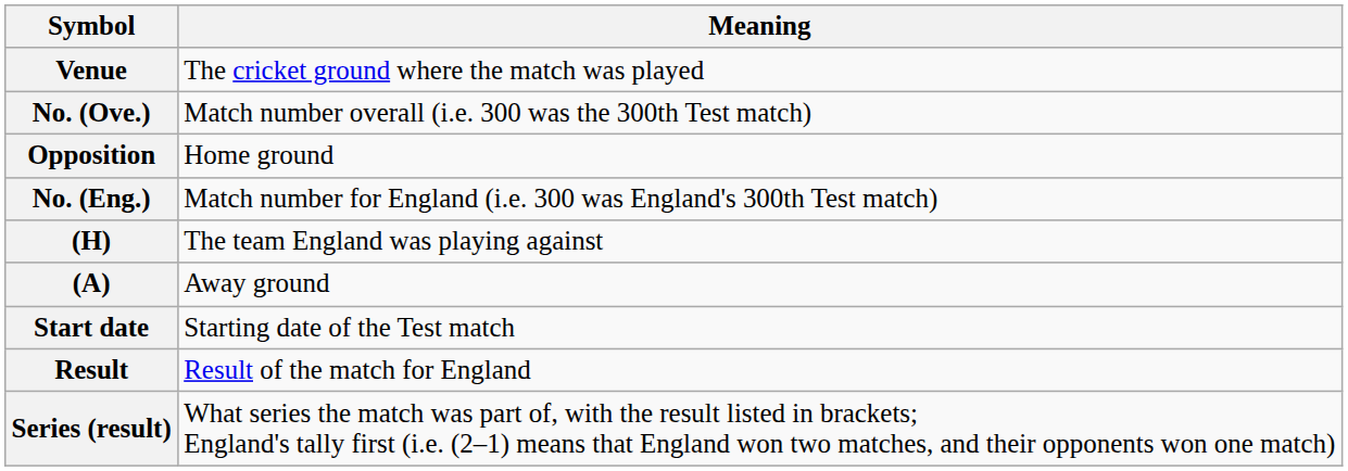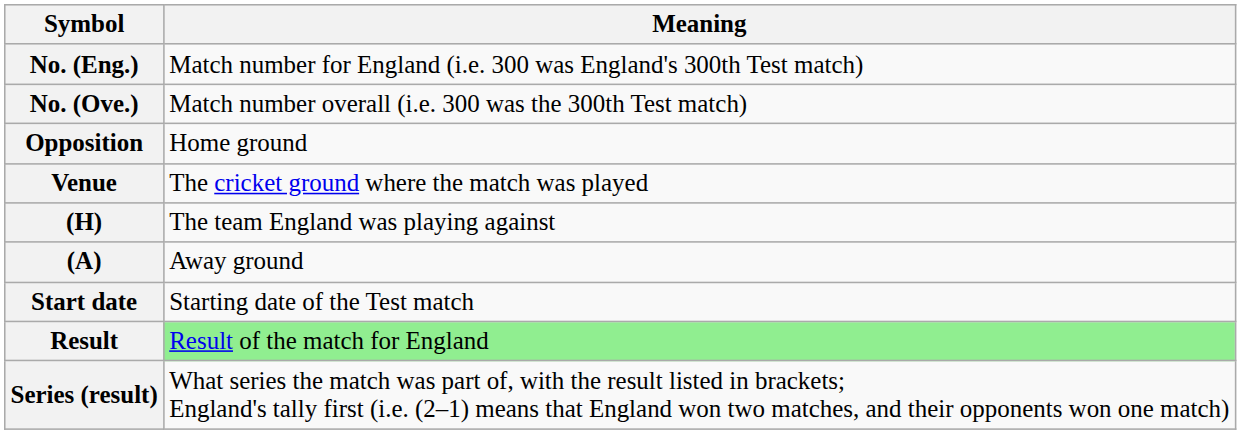rows swapped: No. (Eng.) <-> Venue
Result | Meaning: no background -> lightgreen background
